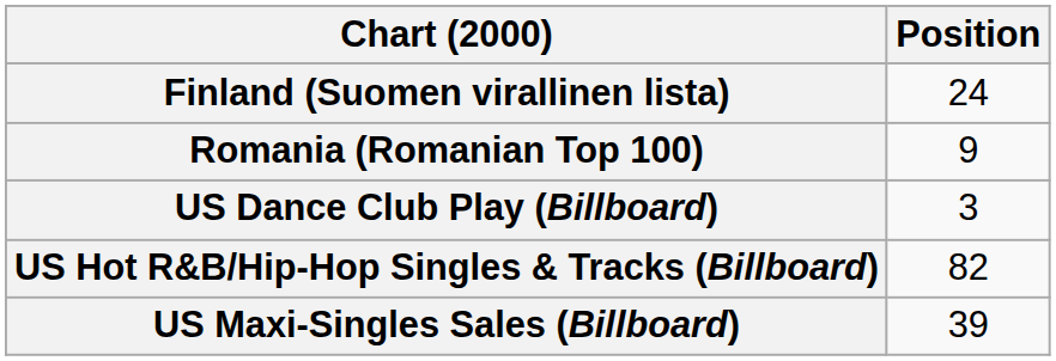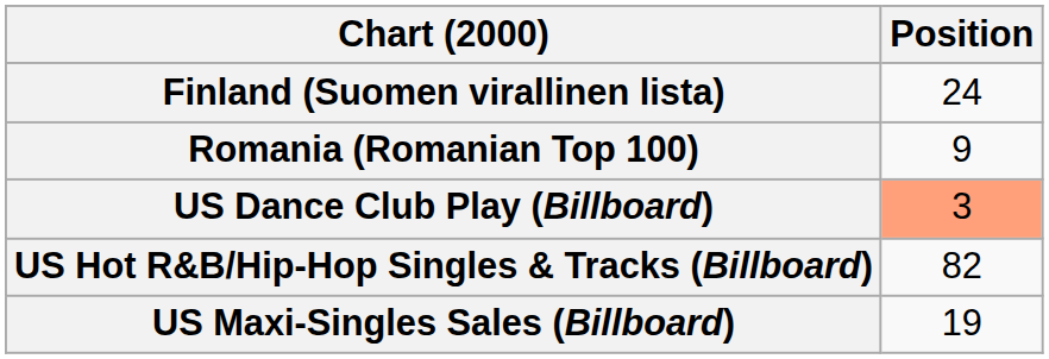US Dance Club Play (Billboard) | Position: no background -> lightsalmon background
US Maxi-Singles Sales (Billboard) | Position: 39 -> 19
